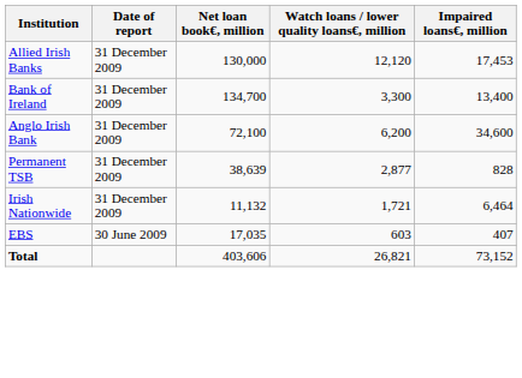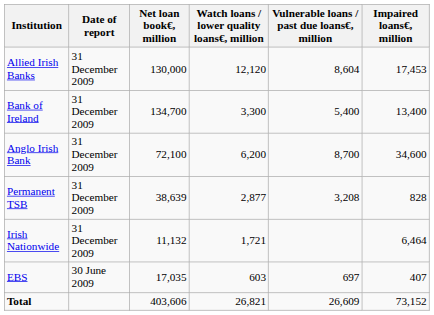+ column: Vulnerable loans / past due loans€, million | 8,604 | 5,400 | 8,700 | 3,208 | 697 | 26,609
